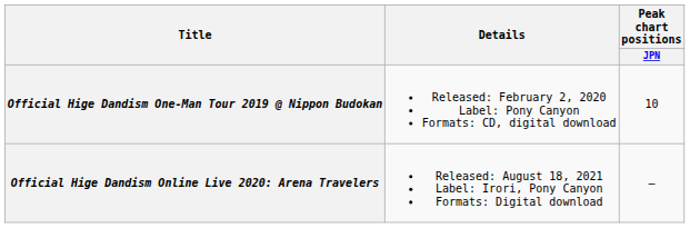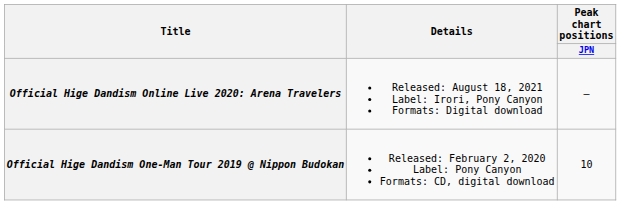rows swapped: Official Hige Dandism One-Man Tour 2019 @ Nippon Budokan <-> Official Hige Dandism Online Live 2020: Arena Travelers
